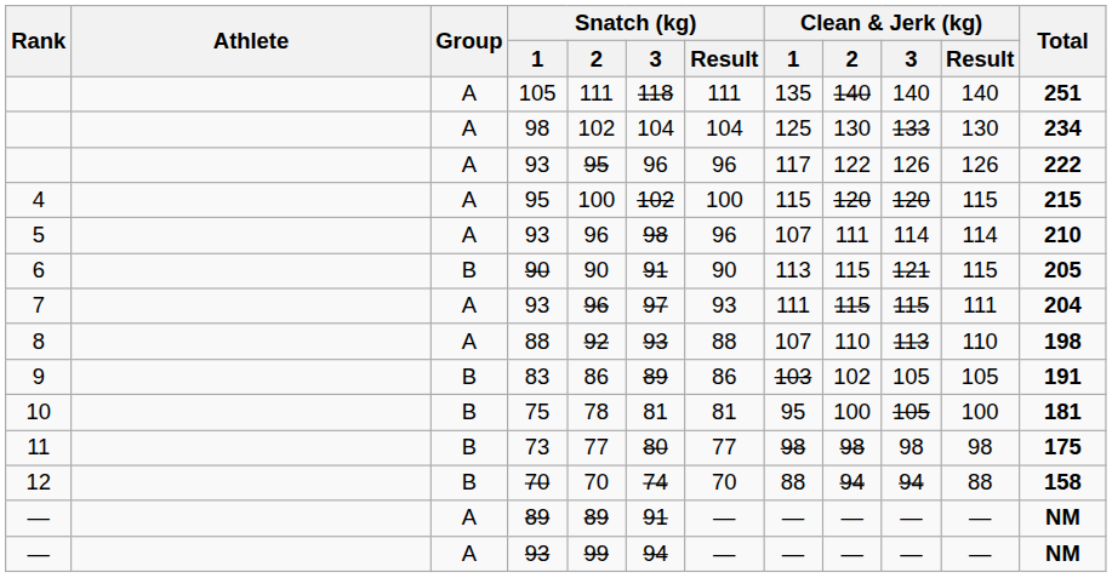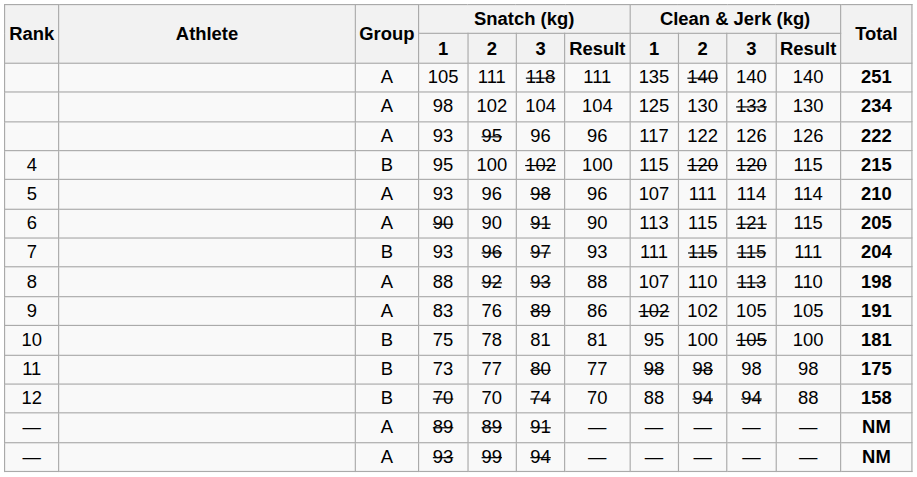4 | Group: A -> B
6 | Group: B -> A
7 | Group: A -> B
9 | Group: B -> A
9 | Snatch (kg) / 2: 86 -> 76
9 | Clean & Jerk (kg) / 1: 103 -> 102
